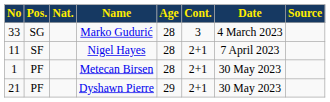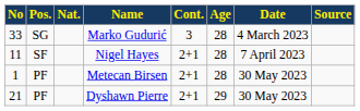columns swapped: Age <-> Cont.
